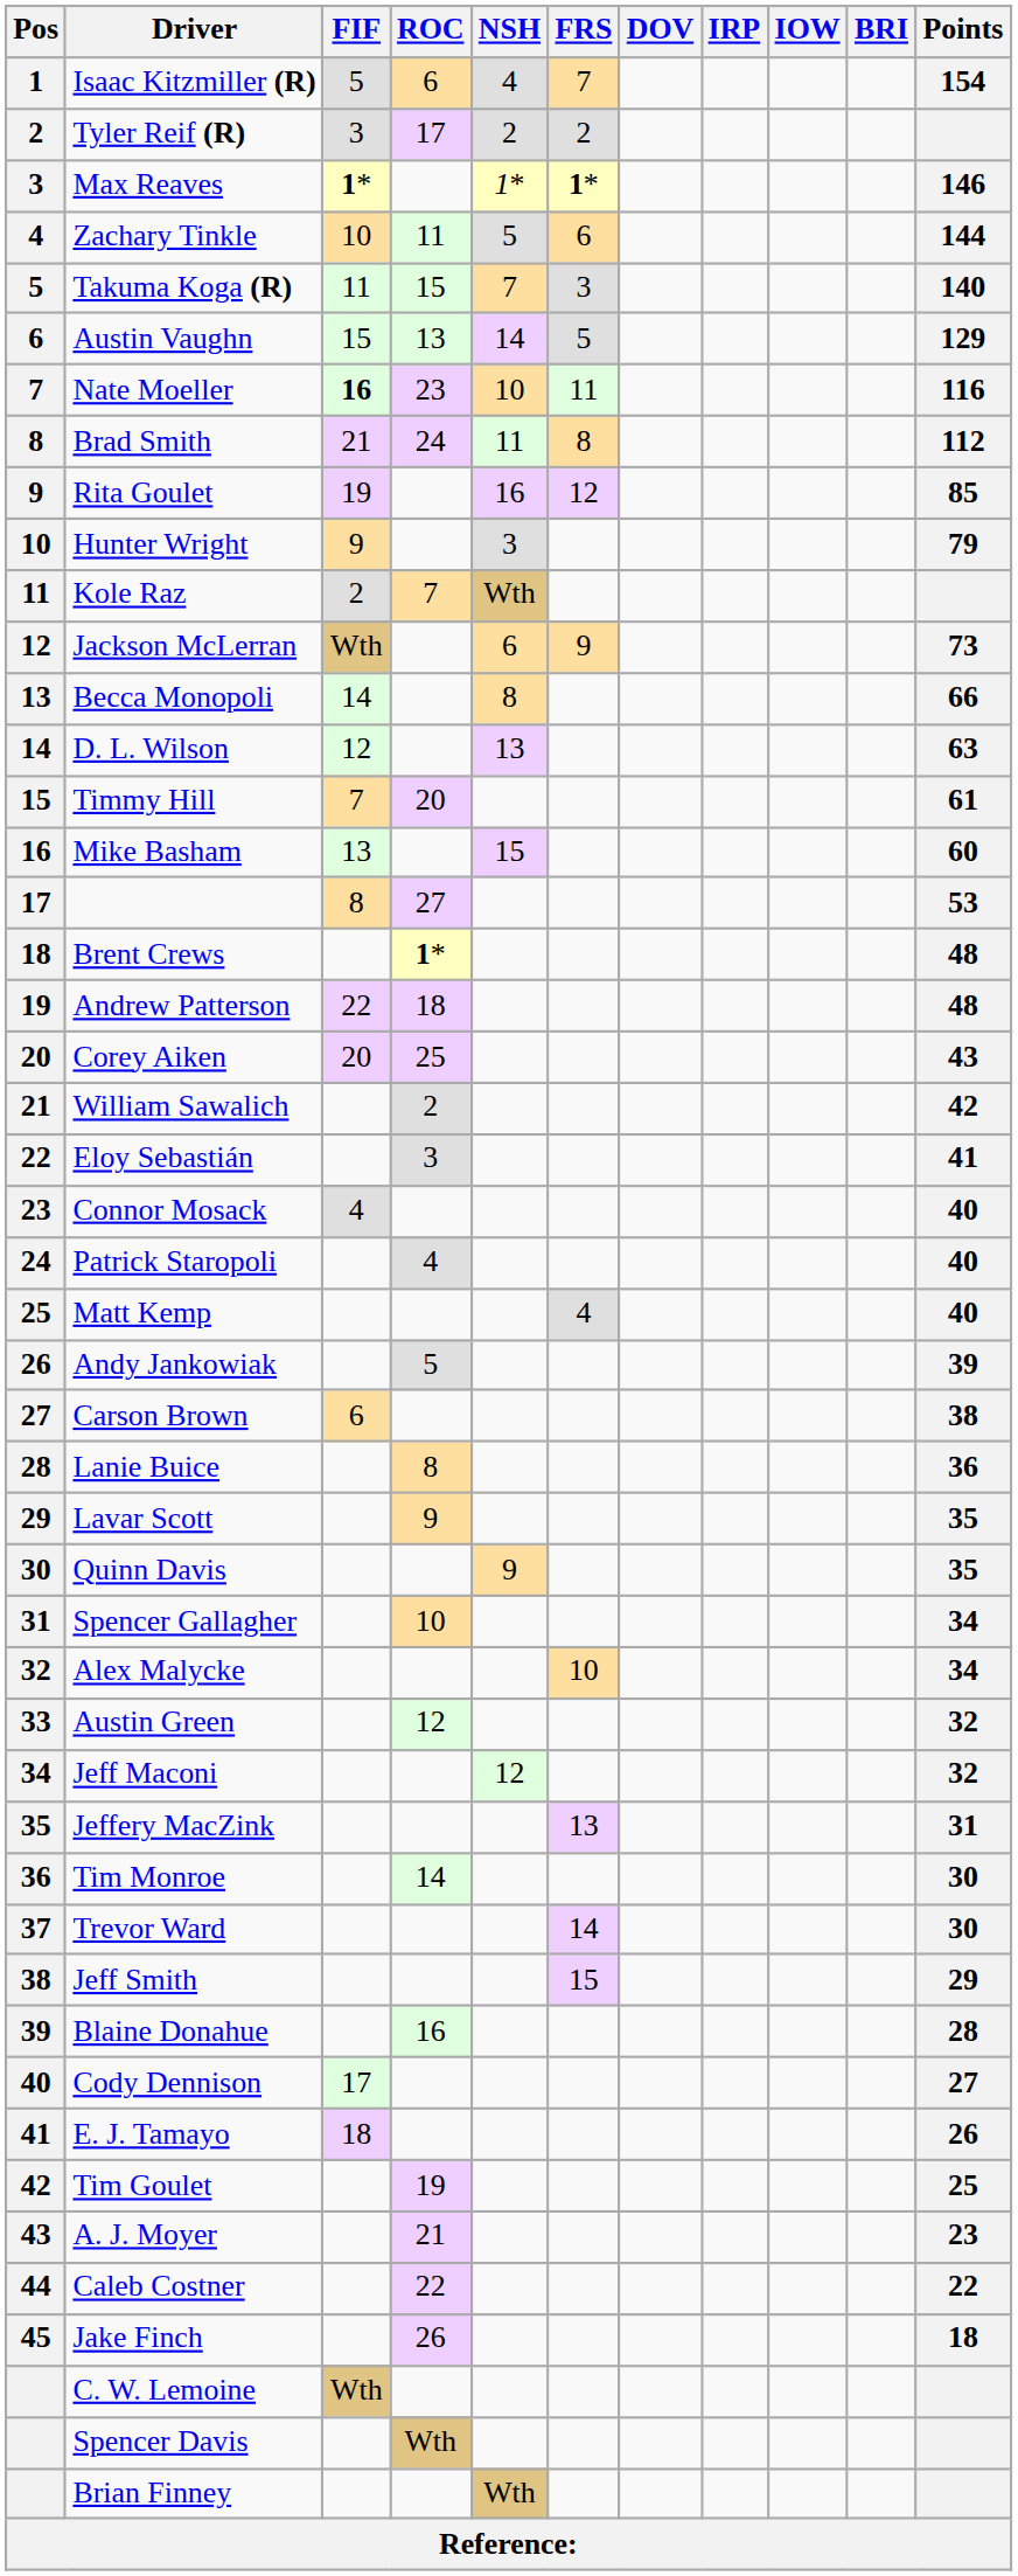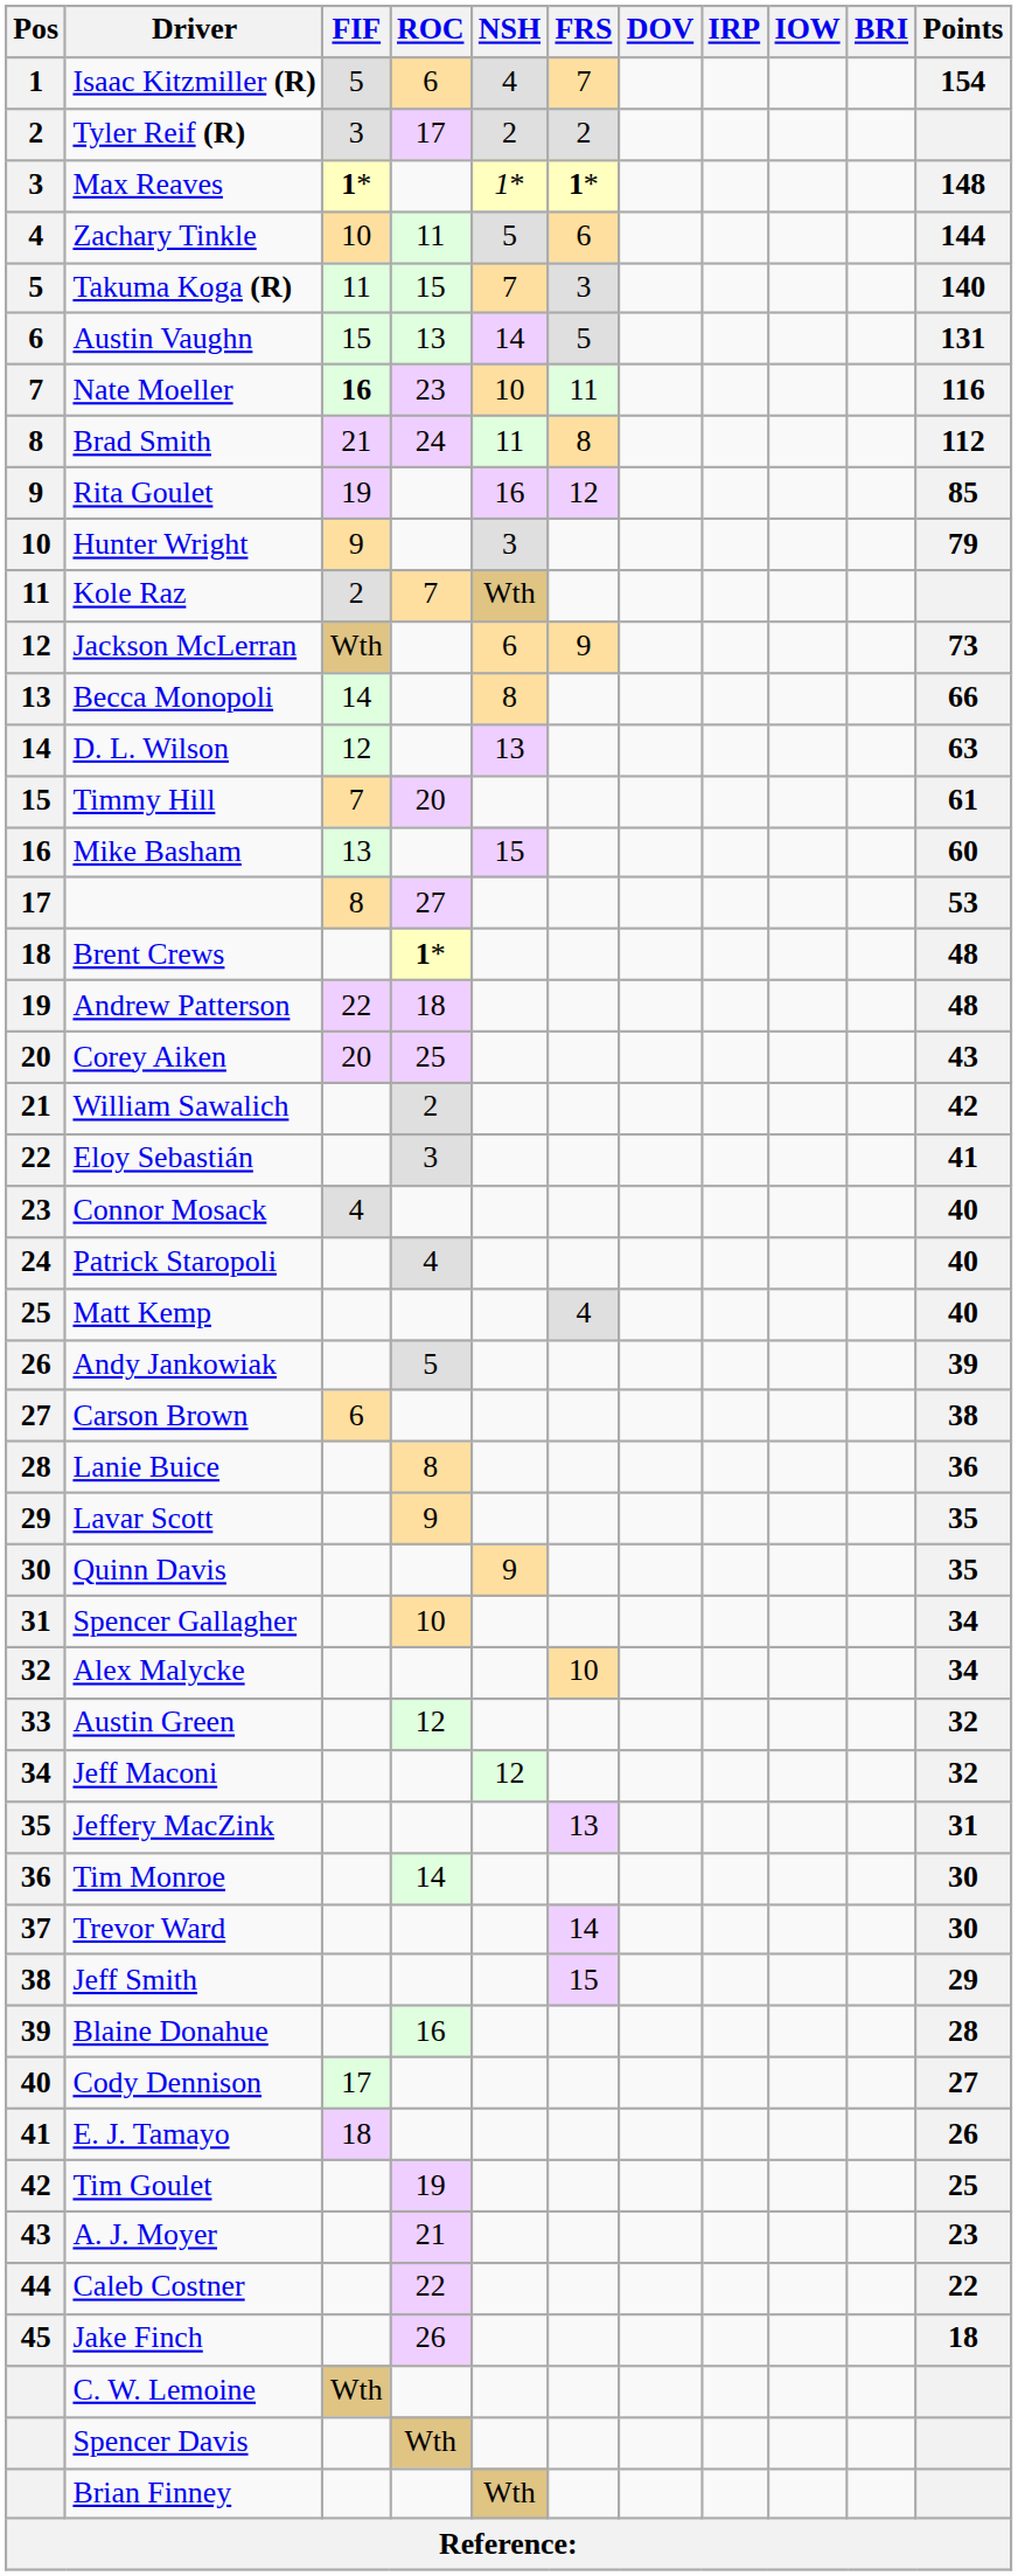Max Reaves | Points: 146 -> 148
Austin Vaughn | Points: 129 -> 131
